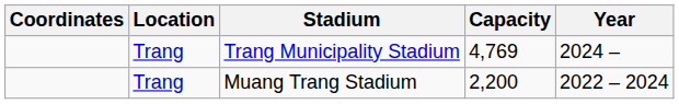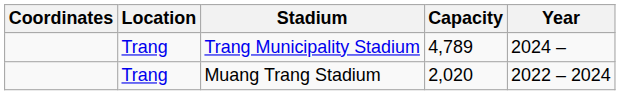Trang Municipality Stadium | Capacity: 4,769 -> 4,789
Muang Trang Stadium | Capacity: 2,200 -> 2,020
